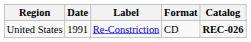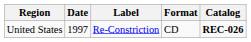United States | Date: 1991 -> 1997
